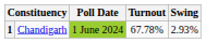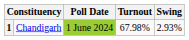1 | Turnout: 67.78% -> 67.98%
